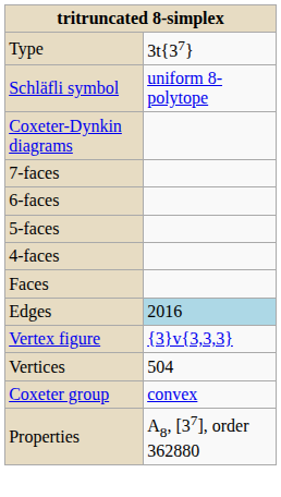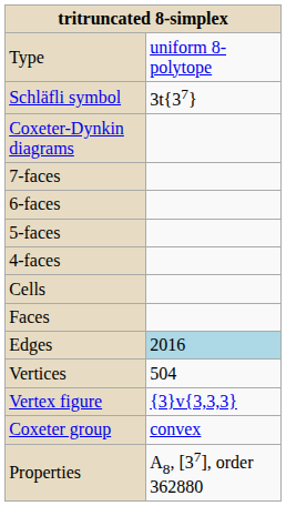Type | column 2: 3t{37} -> uniform 8-polytope
Schläfli symbol | column 2: uniform 8-polytope -> 3t{37}
+ row: Cells
rows swapped: Vertices <-> Vertex figure
